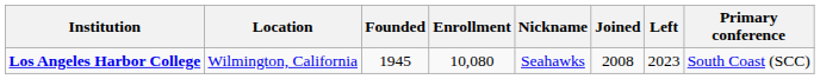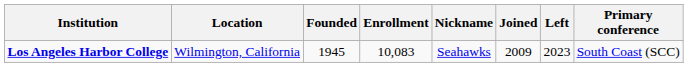Los Angeles Harbor College | Enrollment: 10,080 -> 10,083
Los Angeles Harbor College | Joined: 2008 -> 2009
